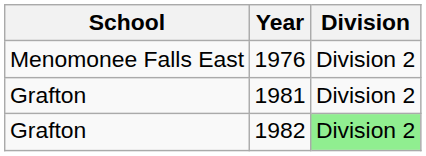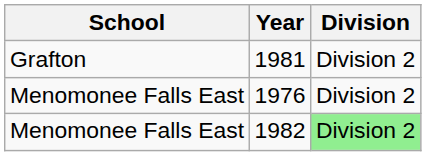rows swapped: 1976 <-> 1981
1982 | School: Grafton -> Menomonee Falls East
